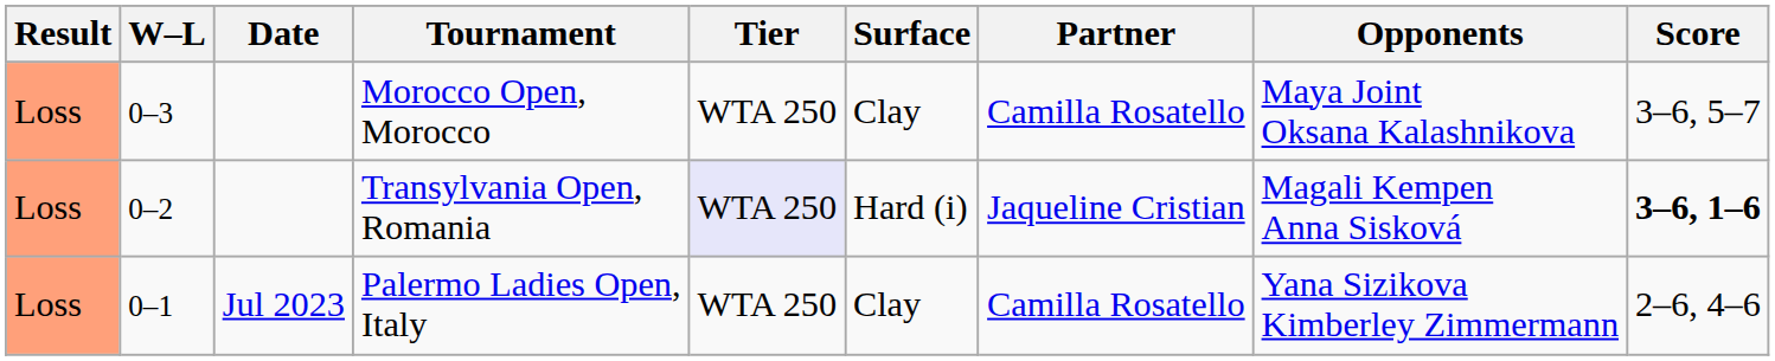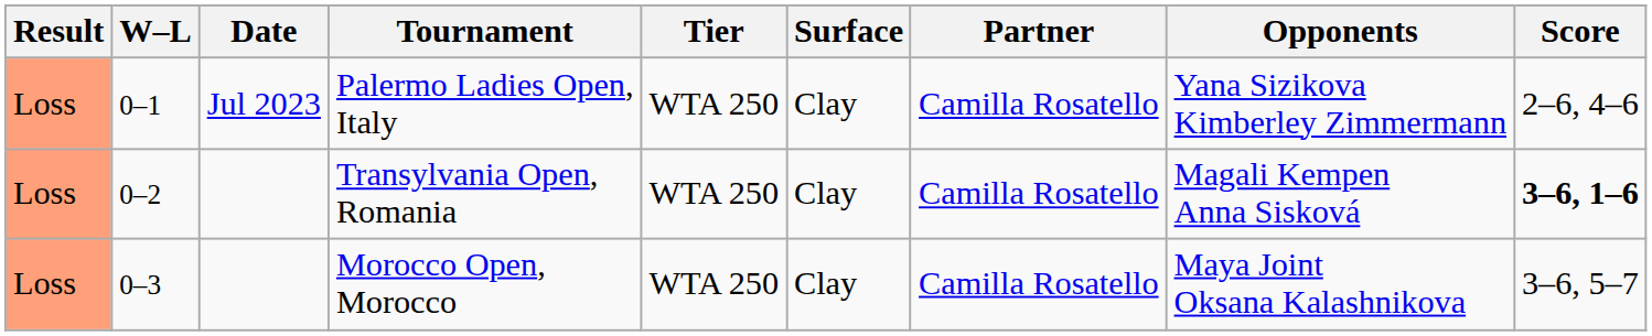rows swapped: Palermo Ladies Open, Italy <-> Morocco Open, Morocco
Transylvania Open, Romania | Tier: lavender background -> no background
Transylvania Open, Romania | Surface: Hard (i) -> Clay
Transylvania Open, Romania | Partner: Jaqueline Cristian -> Camilla Rosatello
